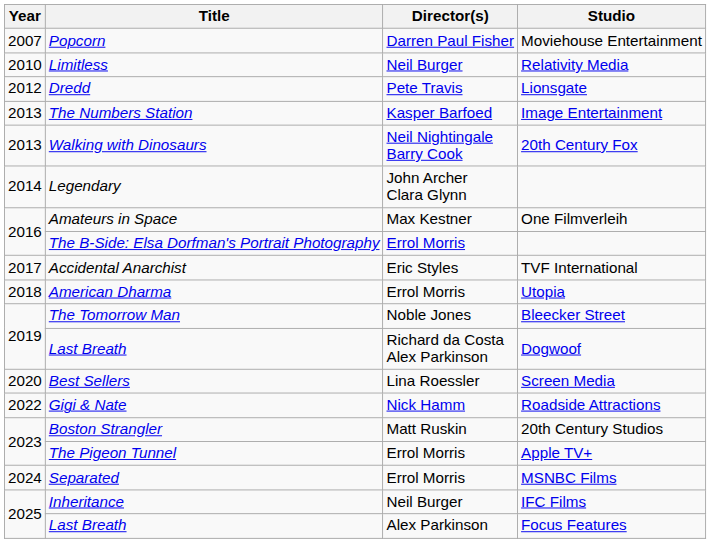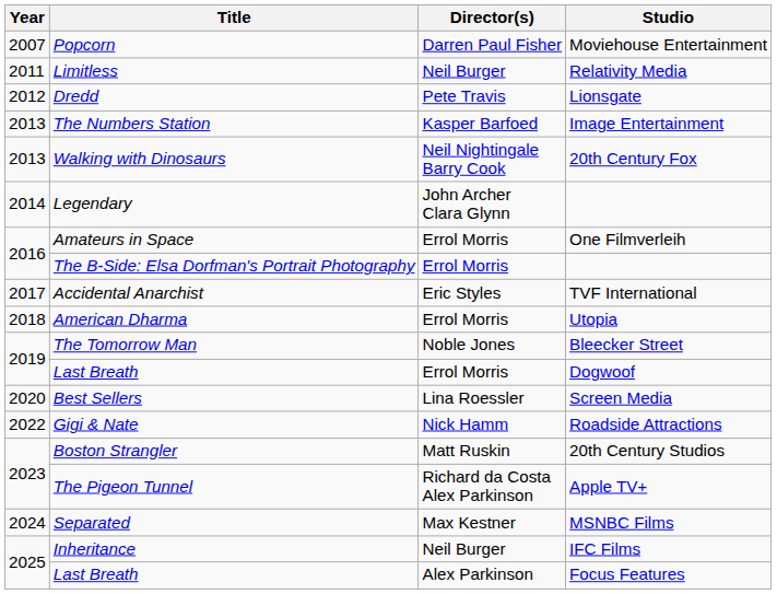Limitless | Year: 2010 -> 2011
Amateurs in Space | Director(s): Max Kestner -> Errol Morris
Last Breath / Dogwoof | Director(s): Richard da Costa Alex Parkinson -> Errol Morris
The Pigeon Tunnel | Director(s): Errol Morris -> Richard da Costa Alex Parkinson
Separated | Director(s): Errol Morris -> Max Kestner
